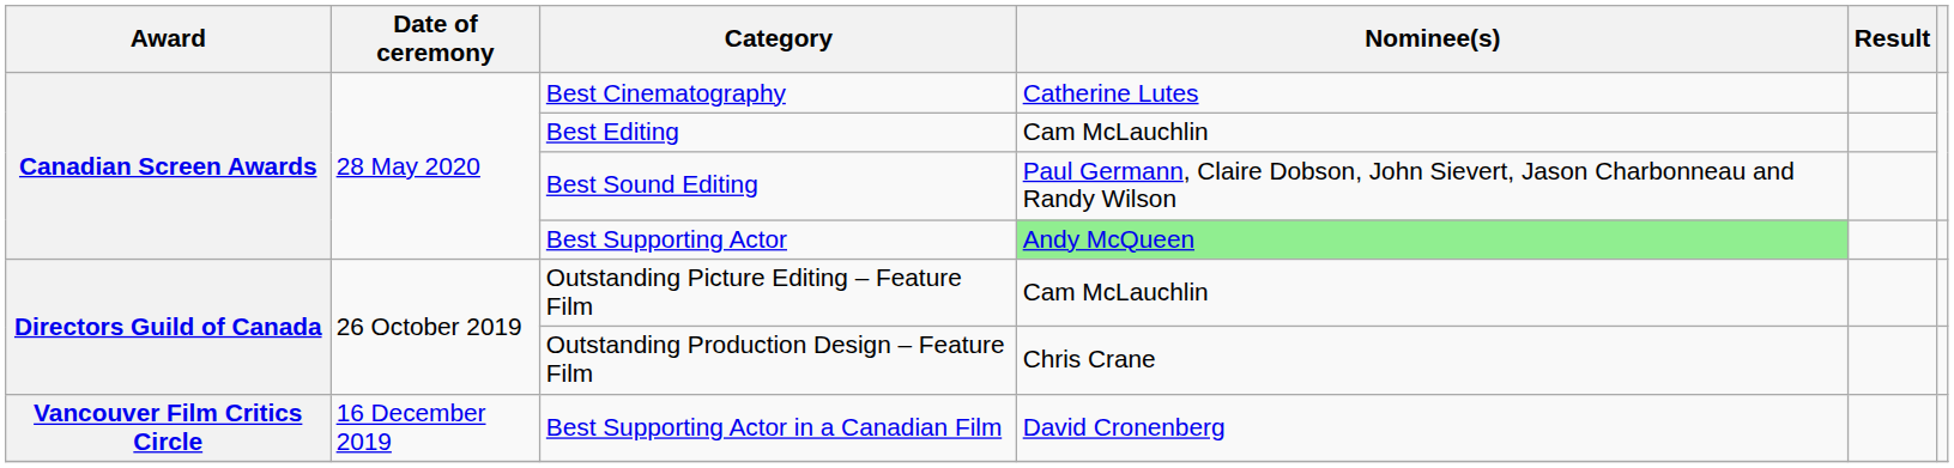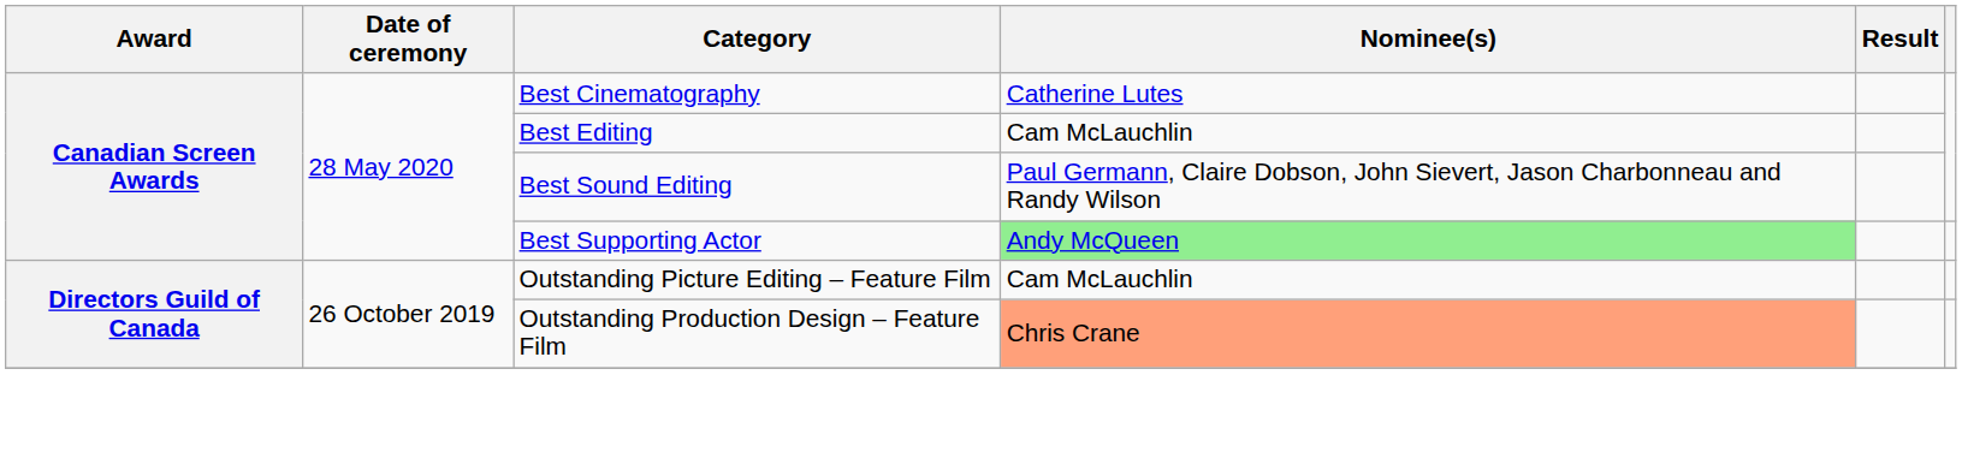Outstanding Production Design – Feature Film | Nominee(s): no background -> lightsalmon background
- row: Vancouver Film Critics Circle | 16 December 2019 | Best Supporting Actor in a Canadian Film | David Cronenberg
